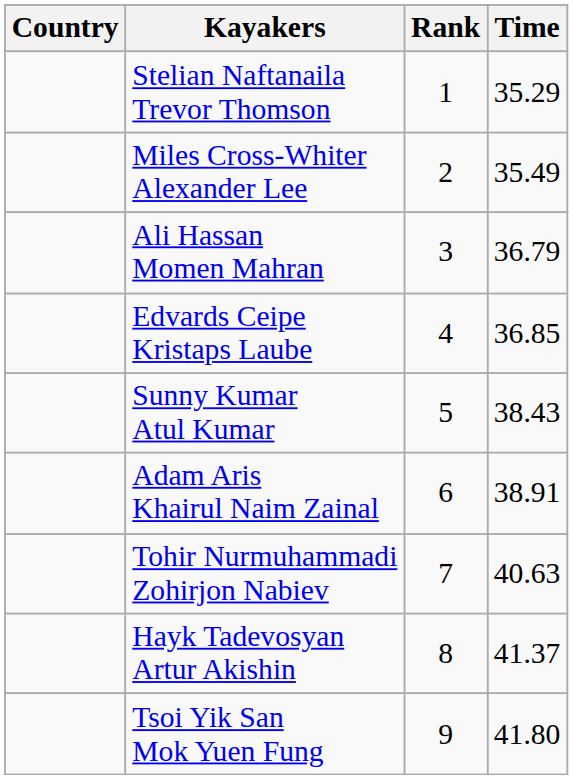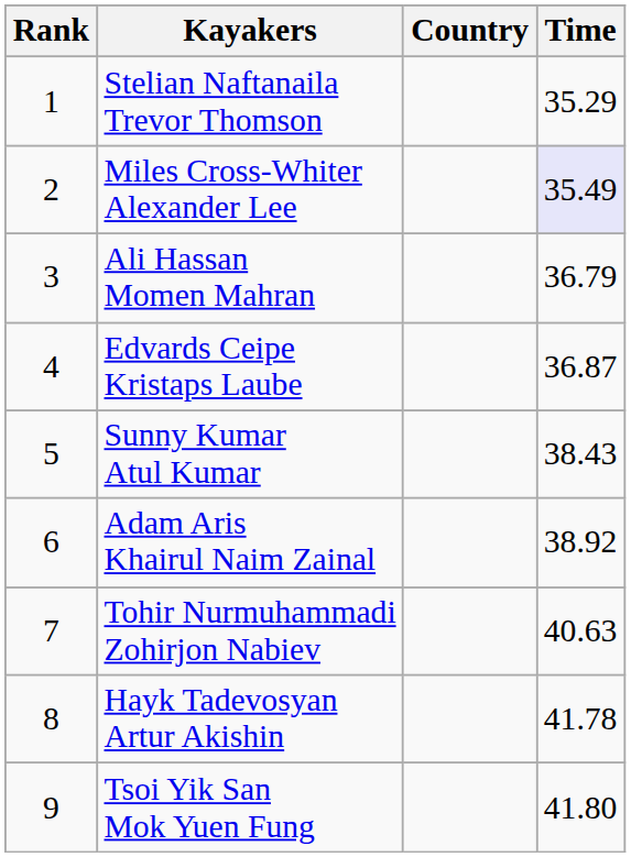columns swapped: Rank <-> Country
Miles Cross-Whiter Alexander Lee | Time: no background -> lavender background
Edvards Ceipe Kristaps Laube | Time: 36.85 -> 36.87
Adam Aris Khairul Naim Zainal | Time: 38.91 -> 38.92
Hayk Tadevosyan Artur Akishin | Time: 41.37 -> 41.78
